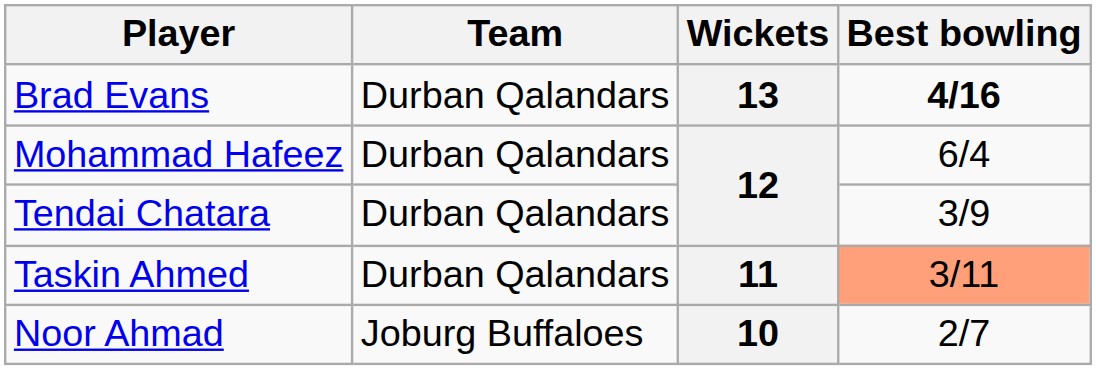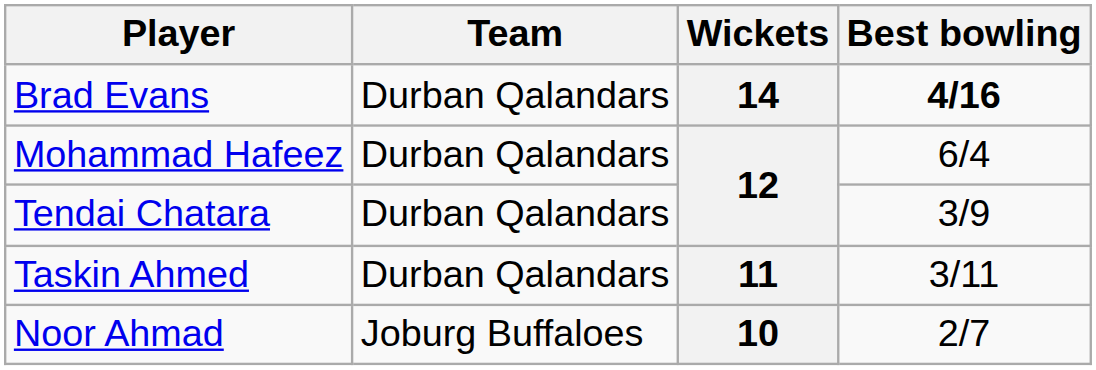Brad Evans | Wickets: 13 -> 14
Taskin Ahmed | Best bowling: lightsalmon background -> no background
